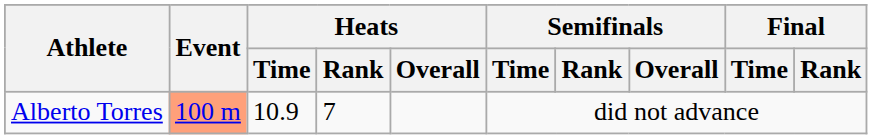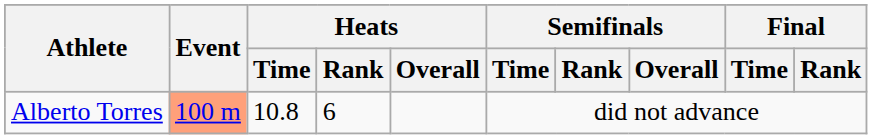Alberto Torres | Heats / Time: 10.9 -> 10.8
Alberto Torres | Heats / Rank: 7 -> 6
